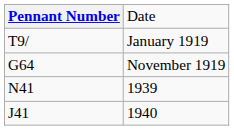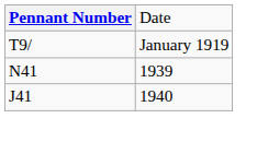- row: G64 | November 1919
